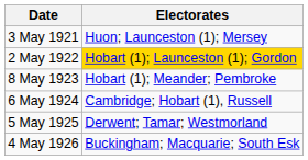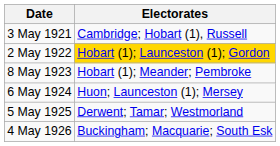3 May 1921 | Electorates: Huon; Launceston (1); Mersey -> Cambridge; Hobart (1), Russell
6 May 1924 | Electorates: Cambridge; Hobart (1), Russell -> Huon; Launceston (1); Mersey
